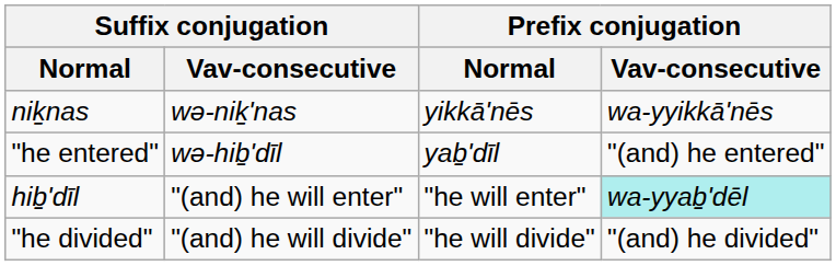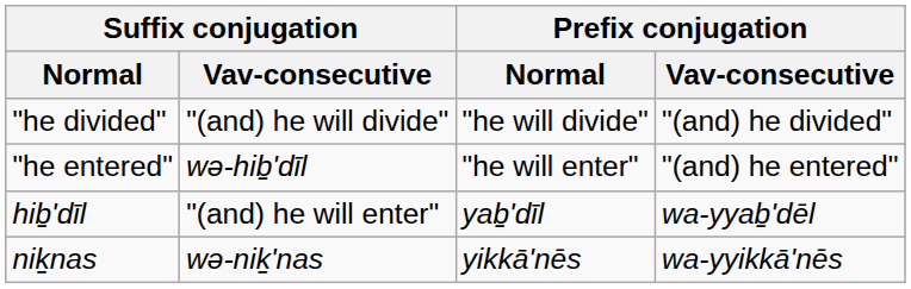rows swapped: niḵnas <-> "he divided"
"he entered" | Prefix conjugation / Normal: yaḇ'dīl -> "he will enter"
hiḇ'dīl | Prefix conjugation / Normal: "he will enter" -> yaḇ'dīl
hiḇ'dīl | Prefix conjugation / Vav-consecutive: paleturquoise background -> no background
